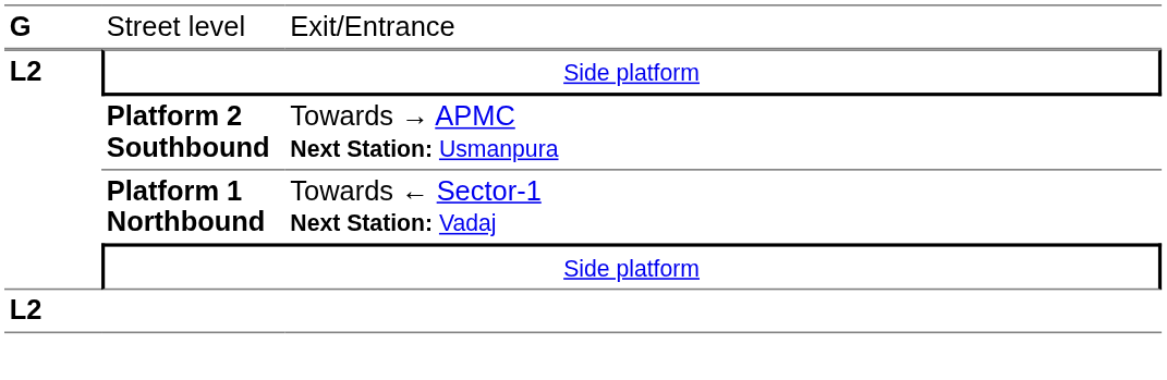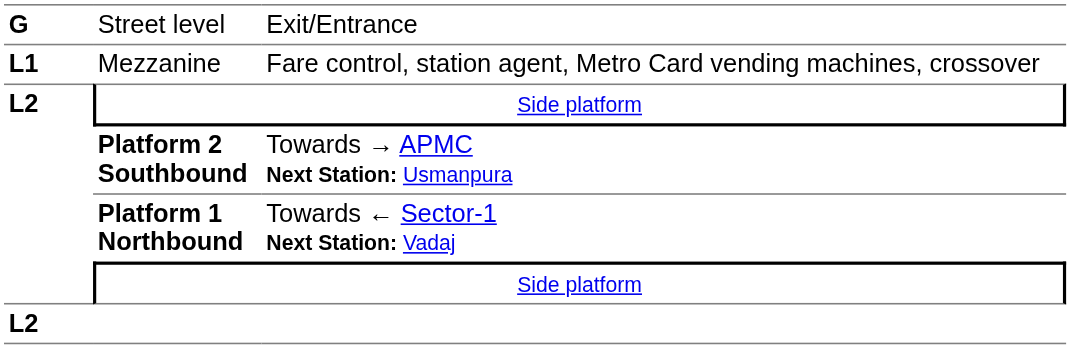+ row: L1 | Mezzanine | Fare control, station agent, Metro Card vending machines, crossover
